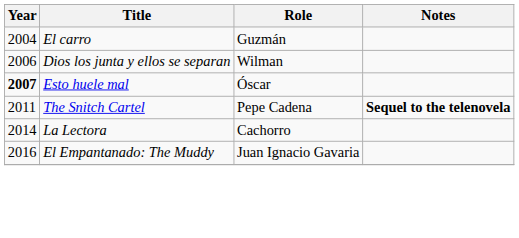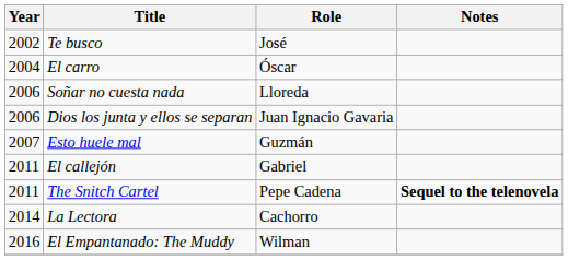+ row: 2002 | Te busco | José
El carro | Role: Guzmán -> Óscar
+ row: 2006 | Soñar no cuesta nada | Lloreda
Dios los junta y ellos se separan | Role: Wilman -> Juan Ignacio Gavaria
Esto huele mal | Year: bold -> normal
Esto huele mal | Role: Óscar -> Guzmán
+ row: 2011 | El callejón | Gabriel
El Empantanado: The Muddy | Role: Juan Ignacio Gavaria -> Wilman
